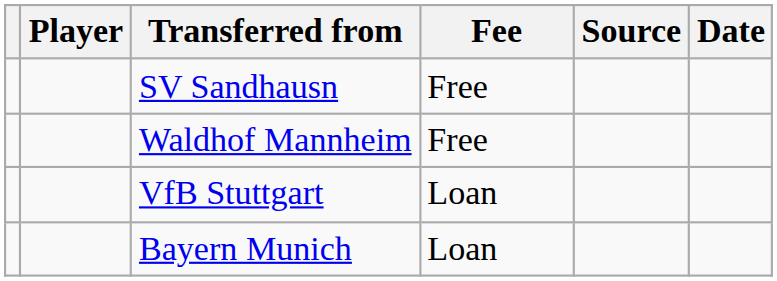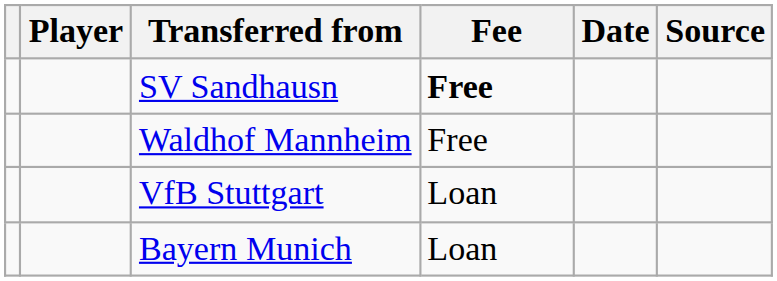columns swapped: Date <-> Source
SV Sandhausn | Fee: normal -> bold
